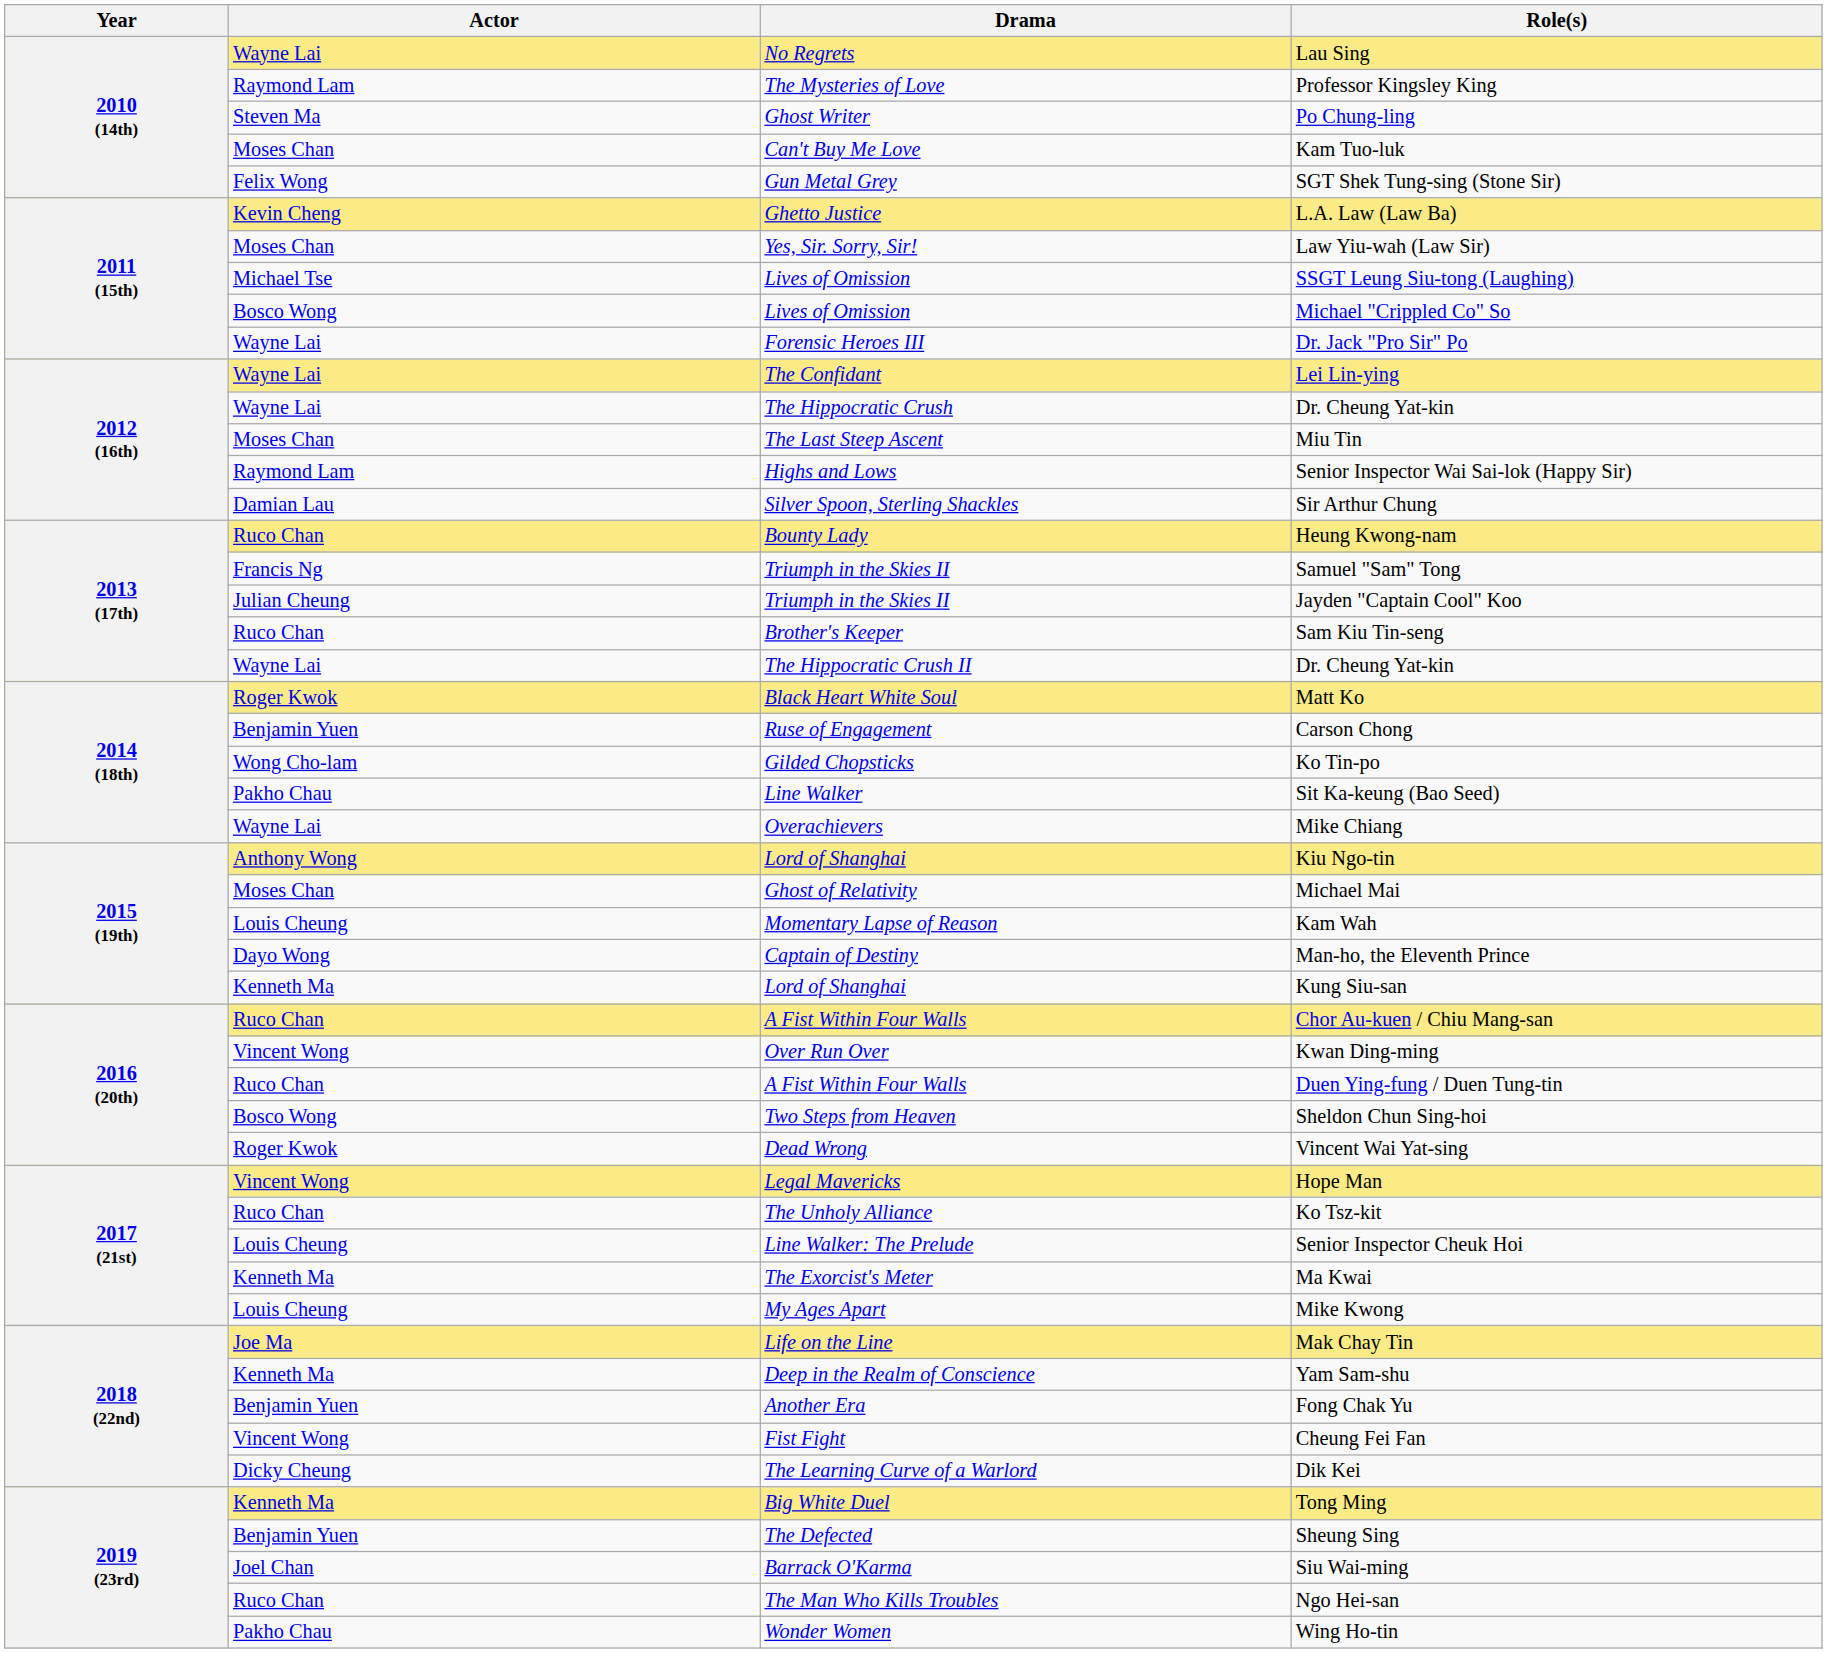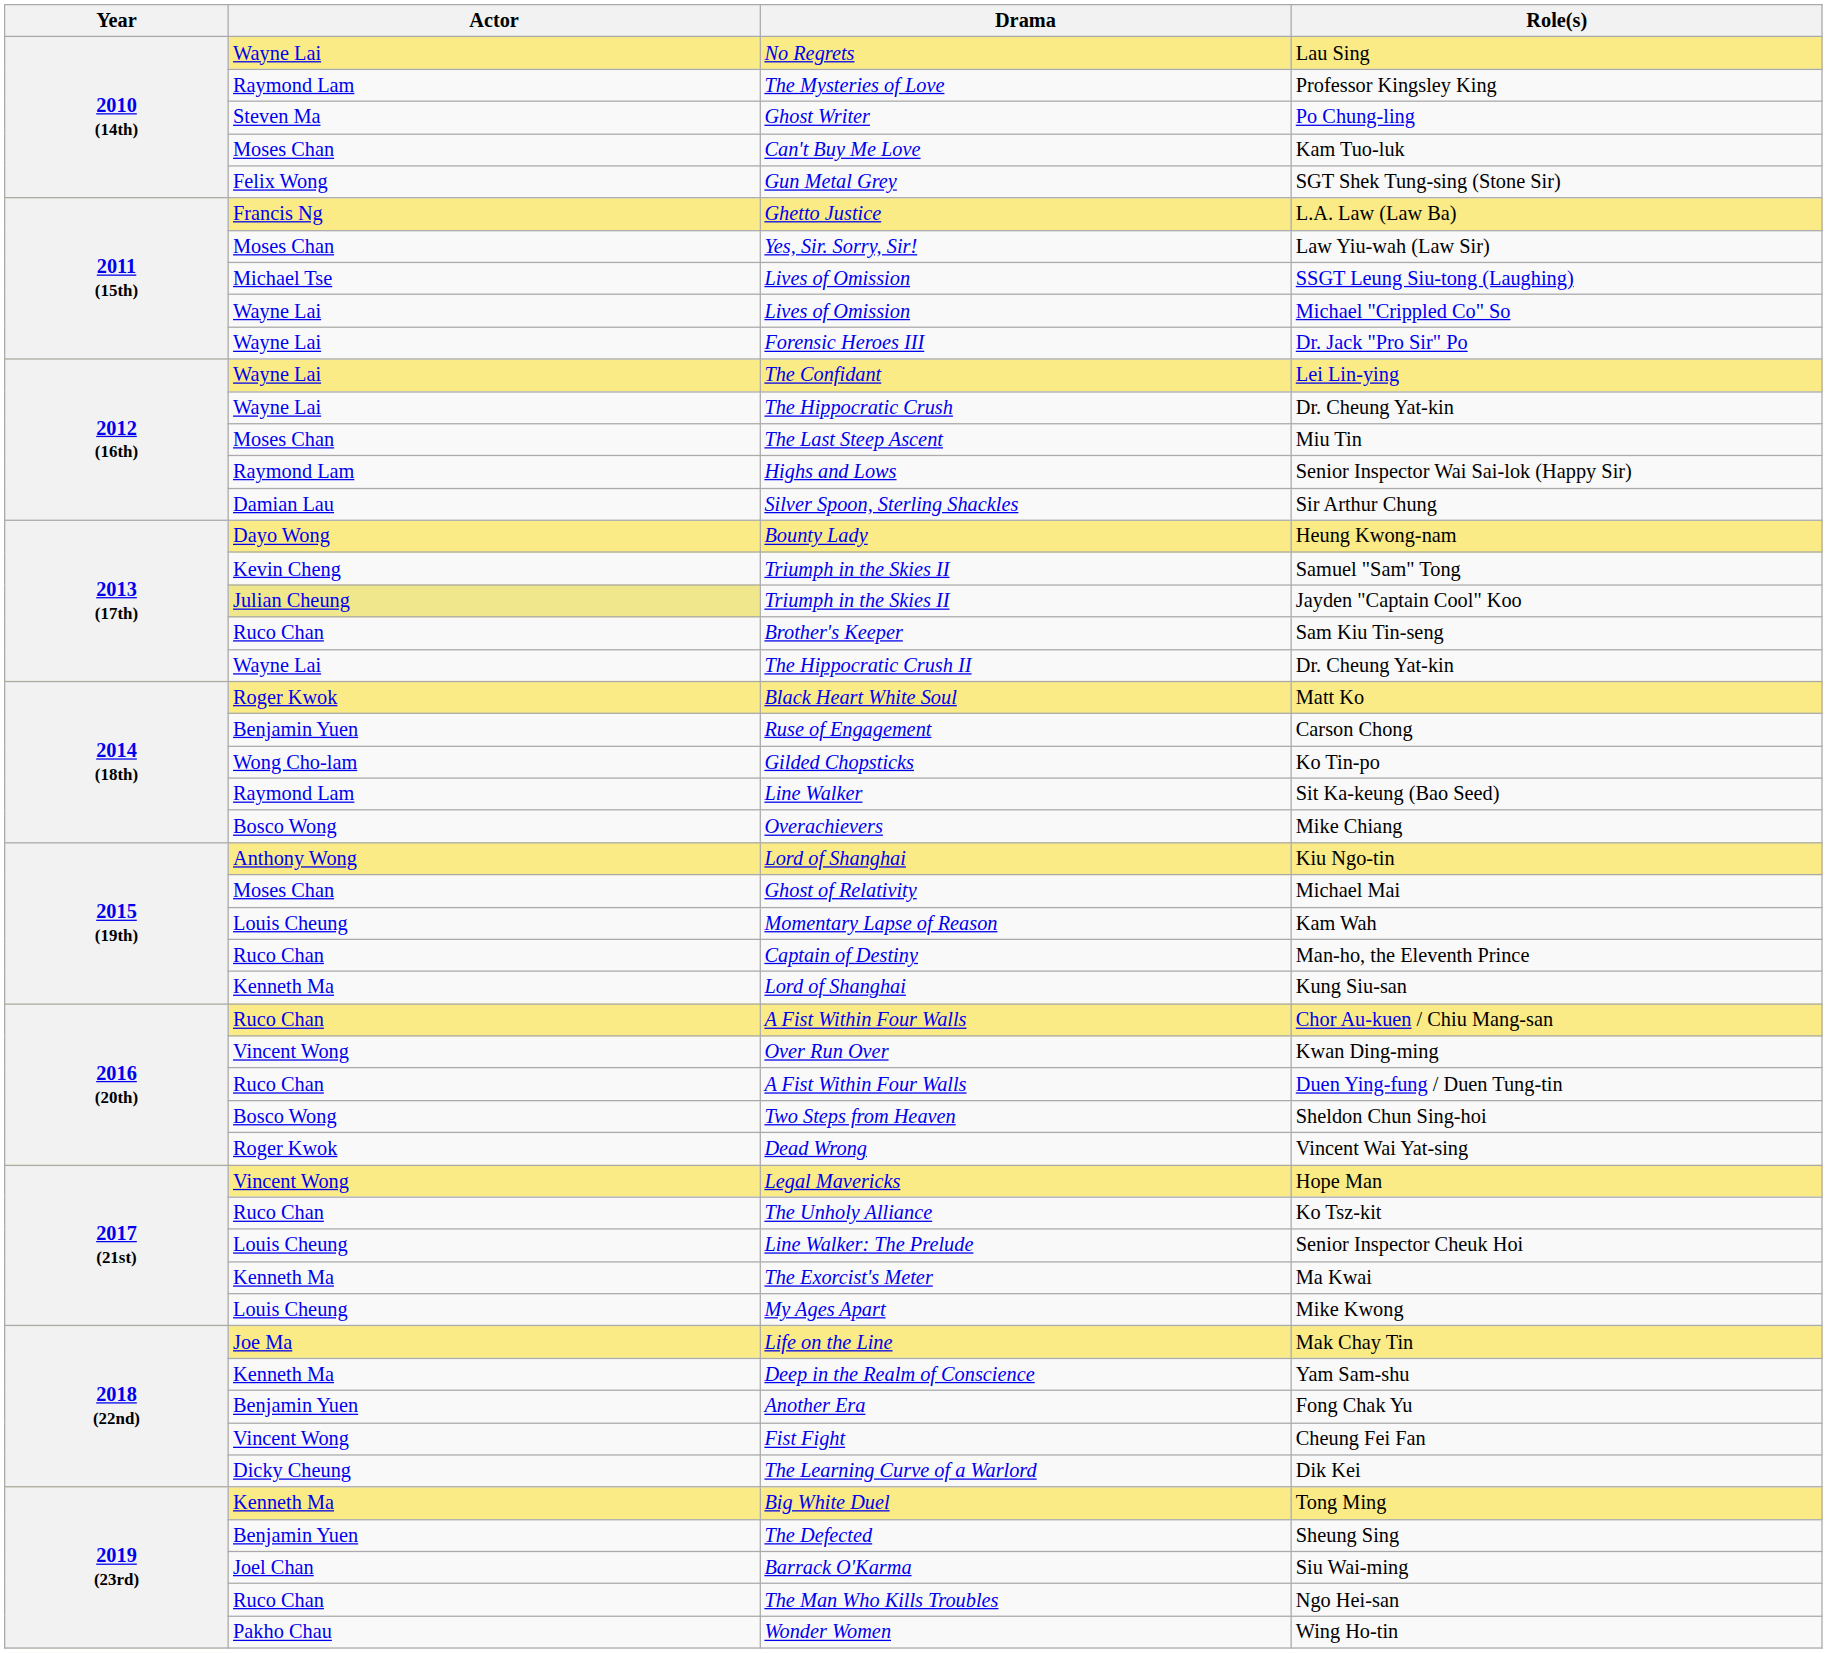L.A. Law (Law Ba) | Actor: Kevin Cheng -> Francis Ng
Michael "Crippled Co" So | Actor: Bosco Wong -> Wayne Lai
Heung Kwong-nam | Actor: Ruco Chan -> Dayo Wong
Samuel "Sam" Tong | Actor: Francis Ng -> Kevin Cheng
Jayden "Captain Cool" Koo | Actor: no background -> khaki background
Sit Ka-keung (Bao Seed) | Actor: Pakho Chau -> Raymond Lam
Mike Chiang | Actor: Wayne Lai -> Bosco Wong
Man-ho, the Eleventh Prince | Actor: Dayo Wong -> Ruco Chan
